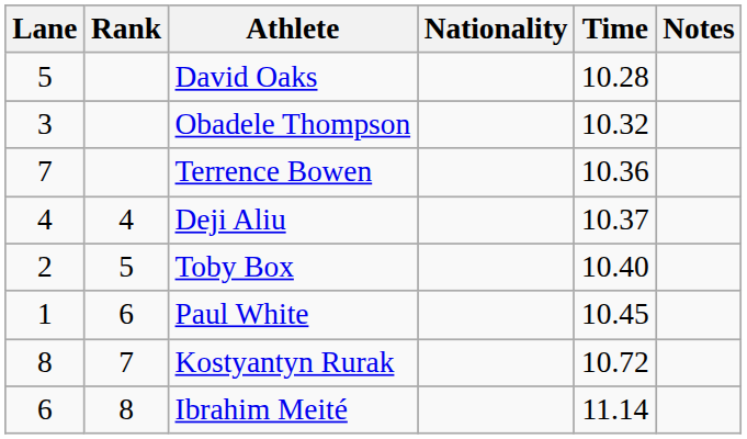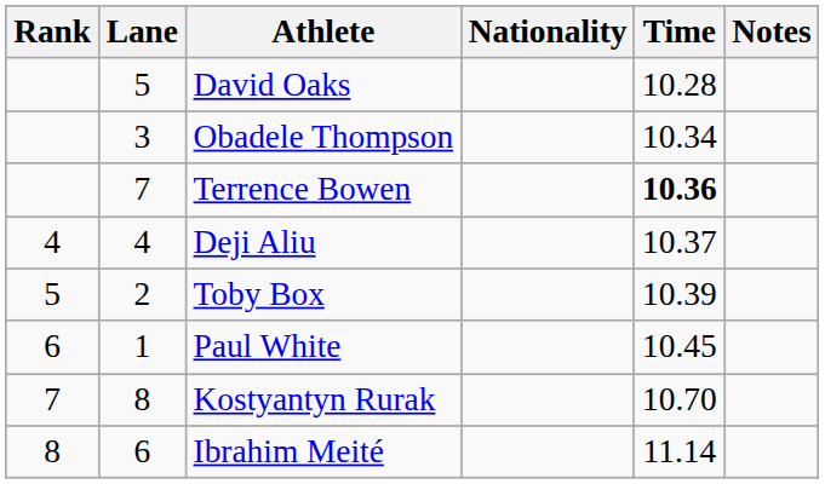columns swapped: Rank <-> Lane
Obadele Thompson | Time: 10.32 -> 10.34
Terrence Bowen | Time: normal -> bold
Toby Box | Time: 10.40 -> 10.39
Kostyantyn Rurak | Time: 10.72 -> 10.70
